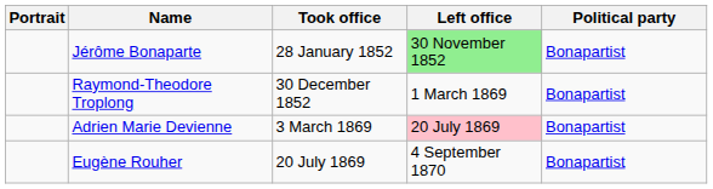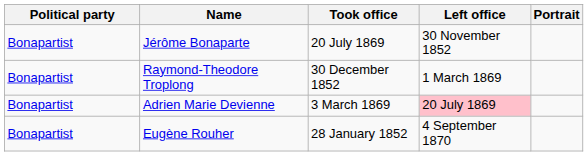columns swapped: Portrait <-> Political party
Jérôme Bonaparte | Took office: 28 January 1852 -> 20 July 1869
Jérôme Bonaparte | Left office: lightgreen background -> no background
Eugène Rouher | Took office: 20 July 1869 -> 28 January 1852
